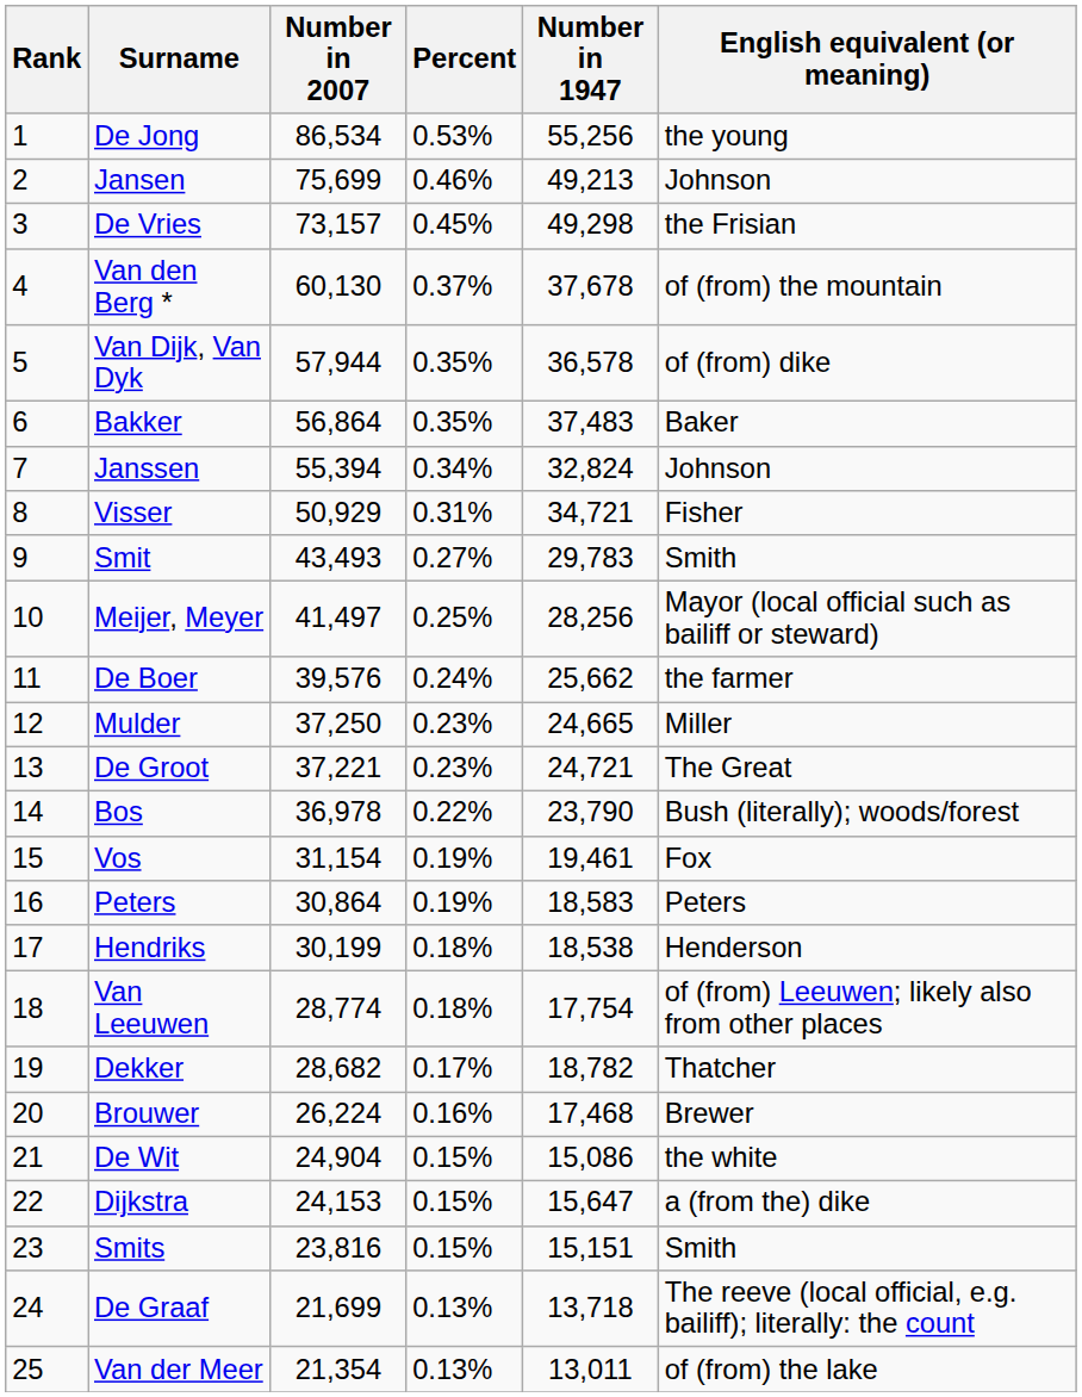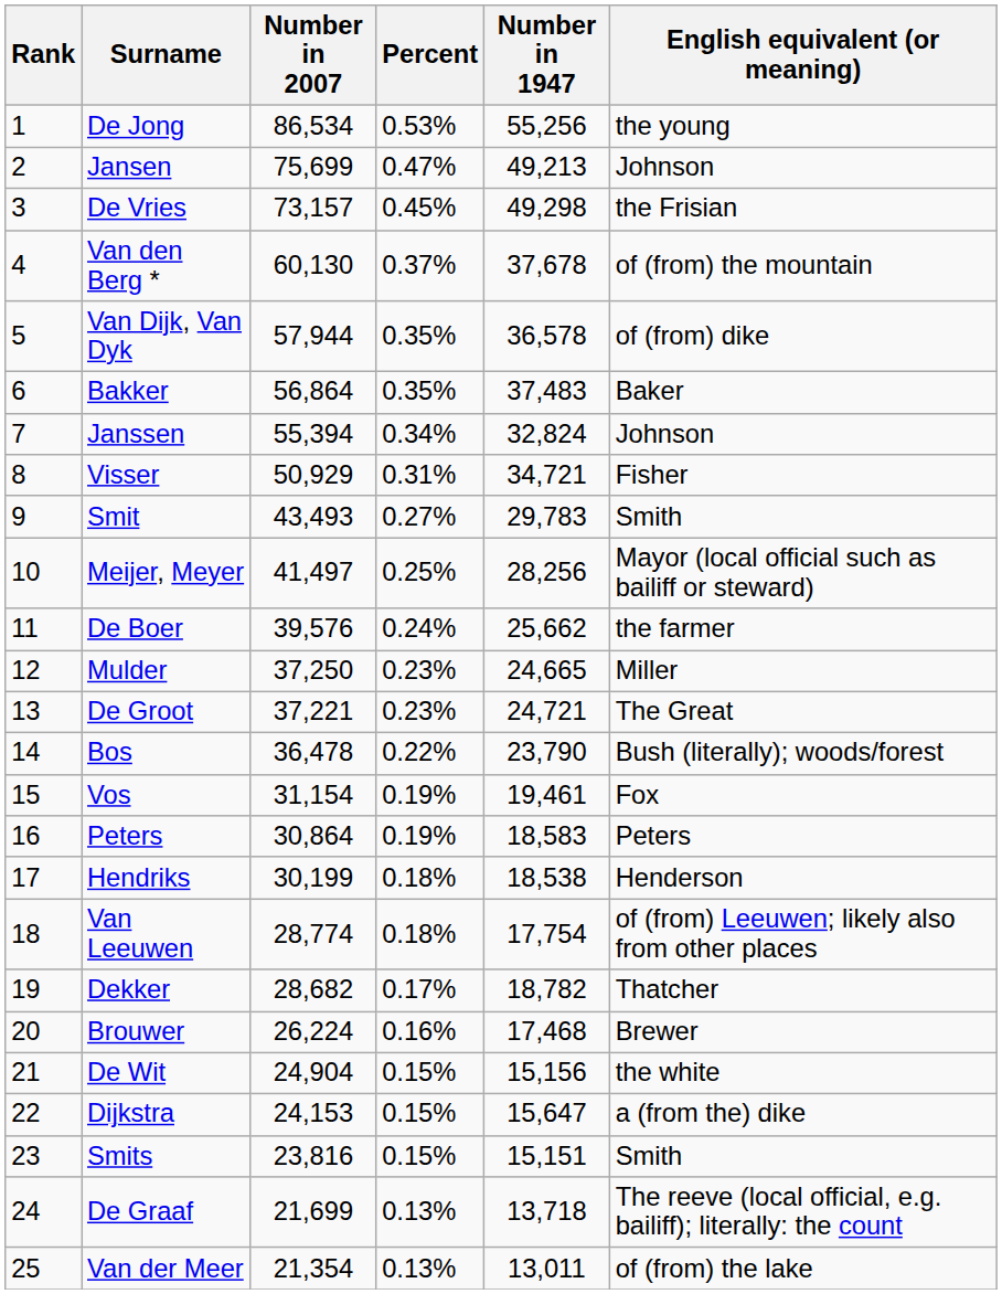Jansen | Percent: 0.46% -> 0.47%
Bos | Number in 2007: 36,978 -> 36,478
De Wit | Number in 1947: 15,086 -> 15,156
